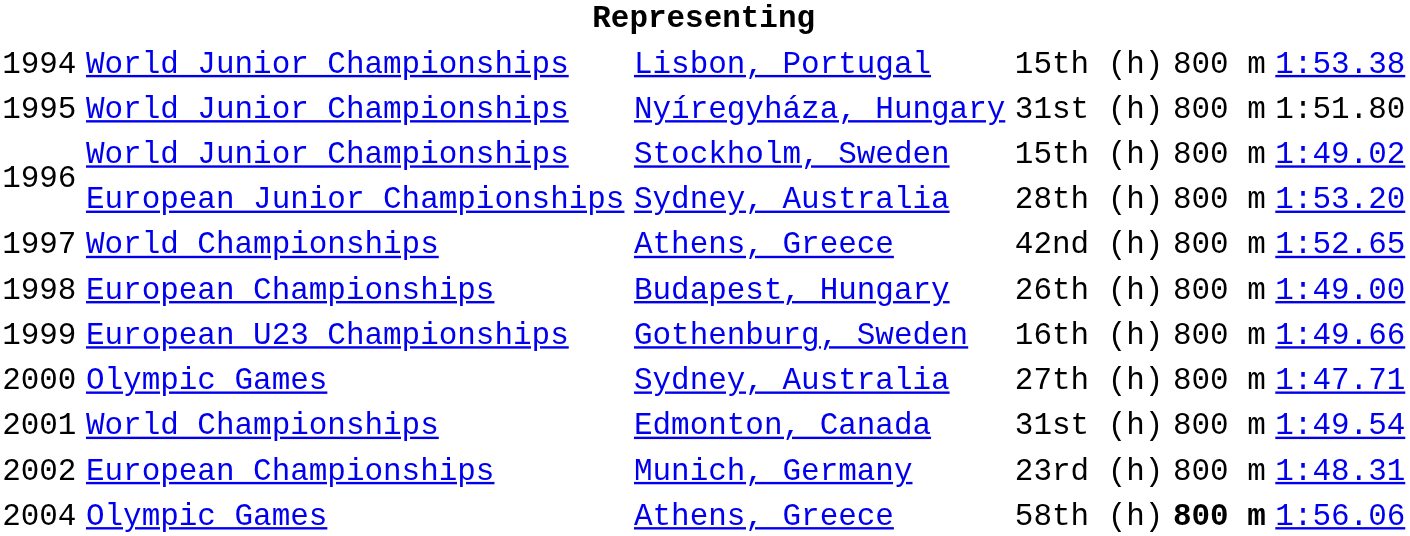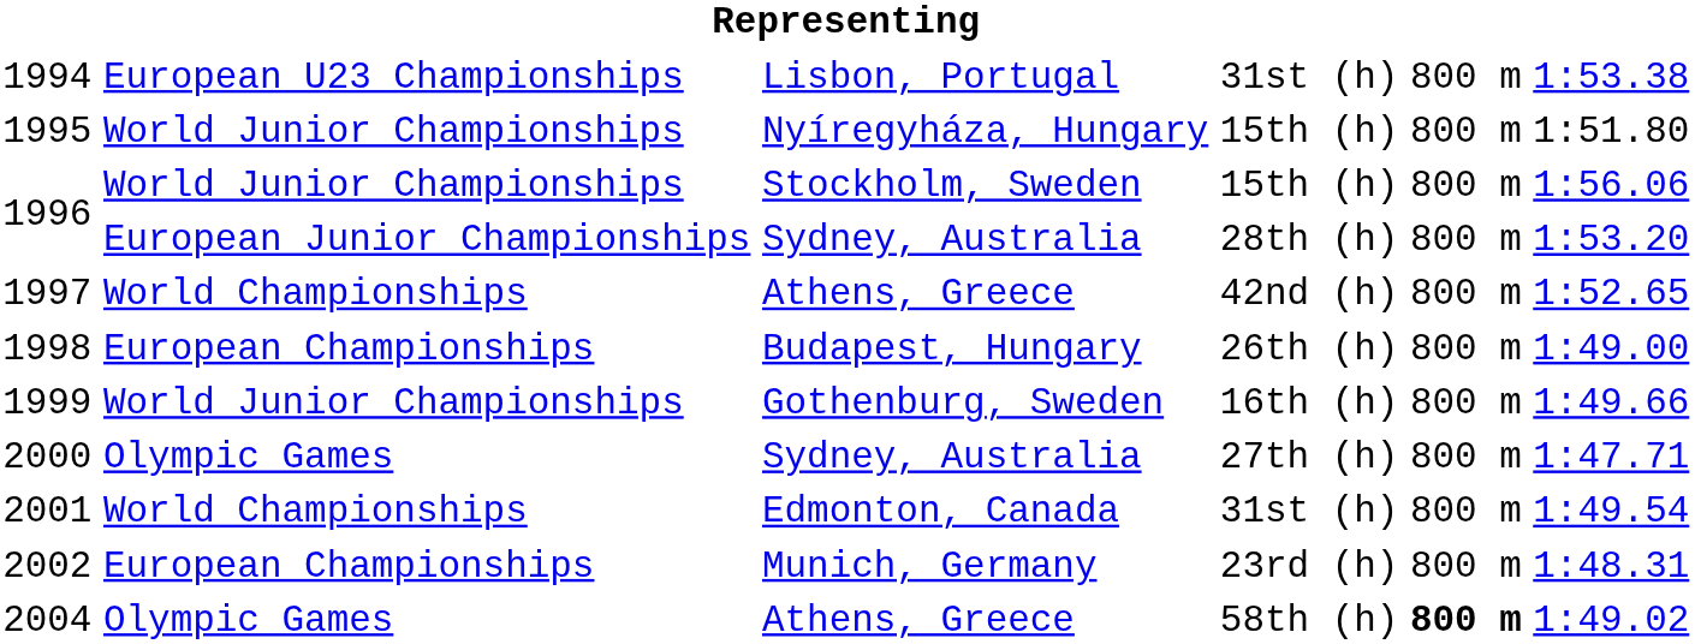1994 | column 2: World Junior Championships -> European U23 Championships
1994 | column 4: 15th (h) -> 31st (h)
1995 | column 4: 31st (h) -> 15th (h)
1996 / Stockholm, Sweden | column 6: 1:49.02 -> 1:56.06
1999 | column 2: European U23 Championships -> World Junior Championships
2004 | column 6: 1:56.06 -> 1:49.02
